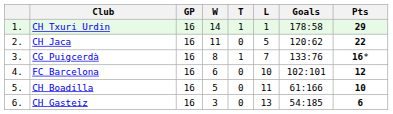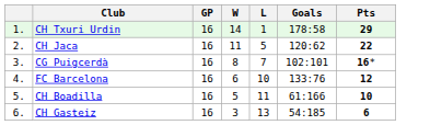- column: T | 1 | 0 | 1 | 0 | 0 | 0
CG Puigcerdà | Goals: 133:76 -> 102:101
FC Barcelona | Goals: 102:101 -> 133:76
